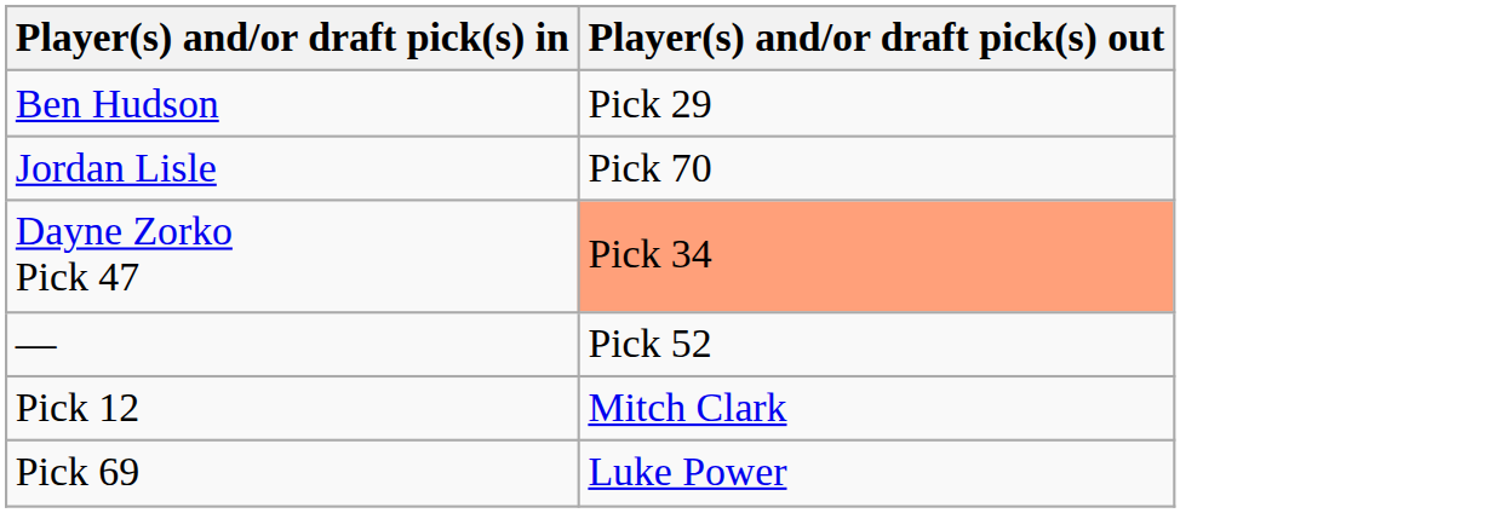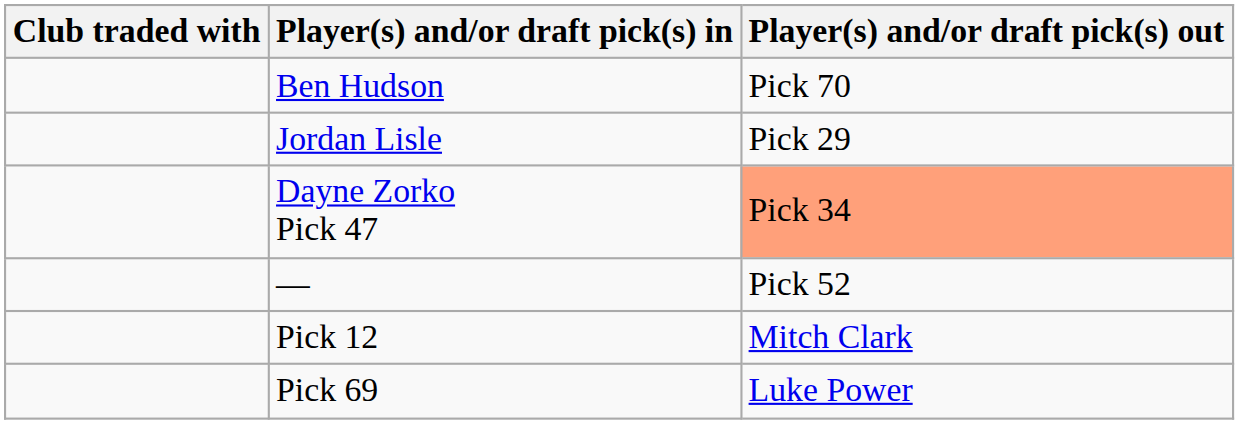+ column: Club traded with
Ben Hudson | Player(s) and/or draft pick(s) out: Pick 29 -> Pick 70
Jordan Lisle | Player(s) and/or draft pick(s) out: Pick 70 -> Pick 29
